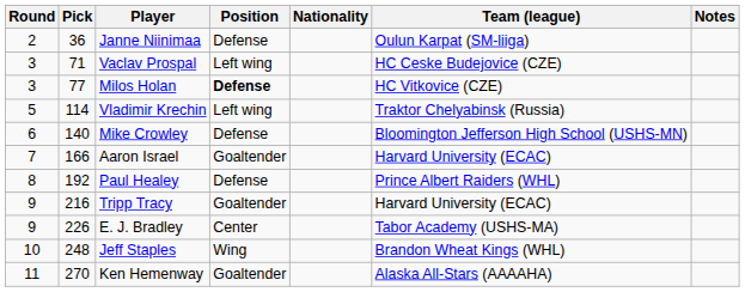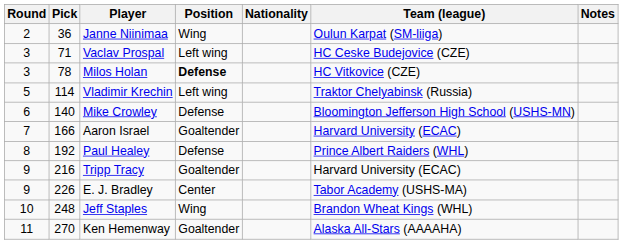Janne Niinimaa | Position: Defense -> Wing
Milos Holan | Pick: 77 -> 78
